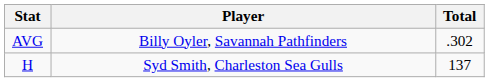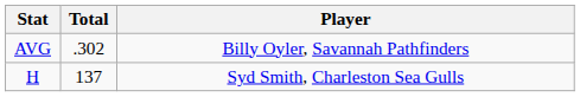columns swapped: Player <-> Total
